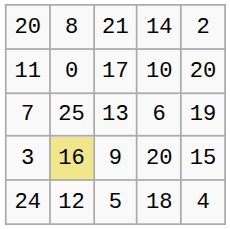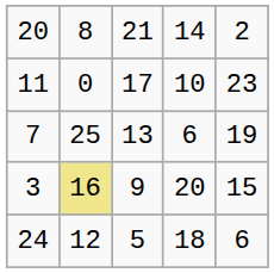11 | column 5: 20 -> 23
24 | column 5: 4 -> 6
